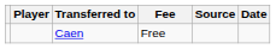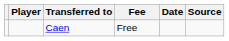columns swapped: Date <-> Source
